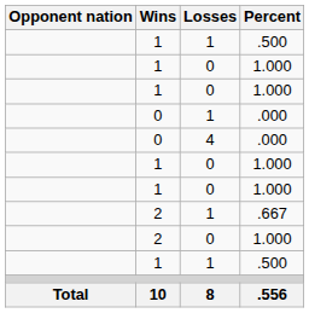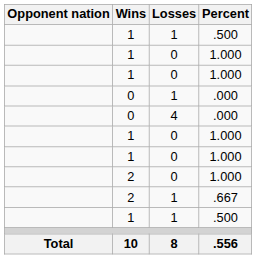rows swapped: 2 / 1.000 <-> .667
